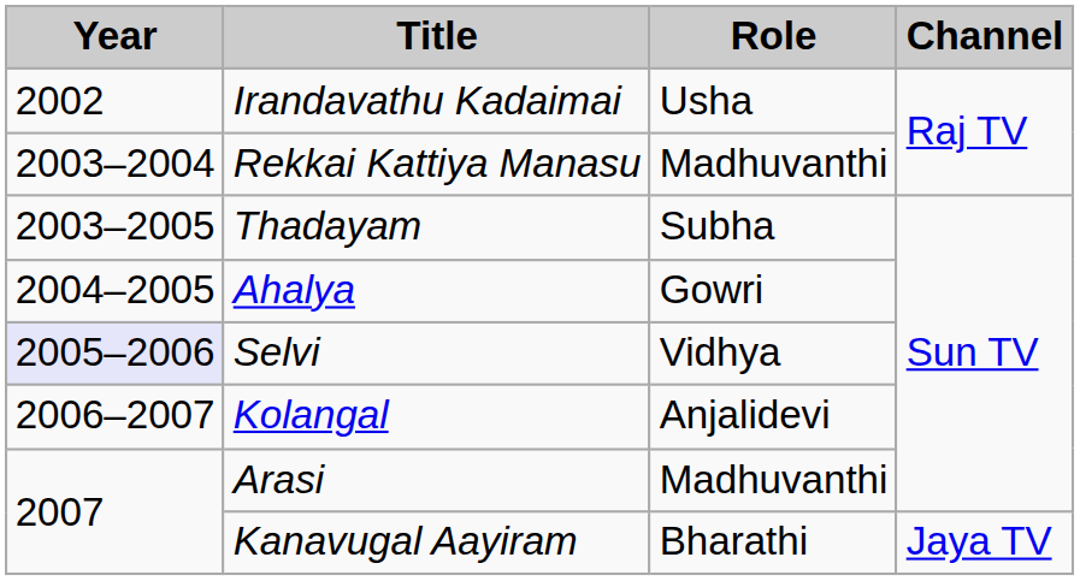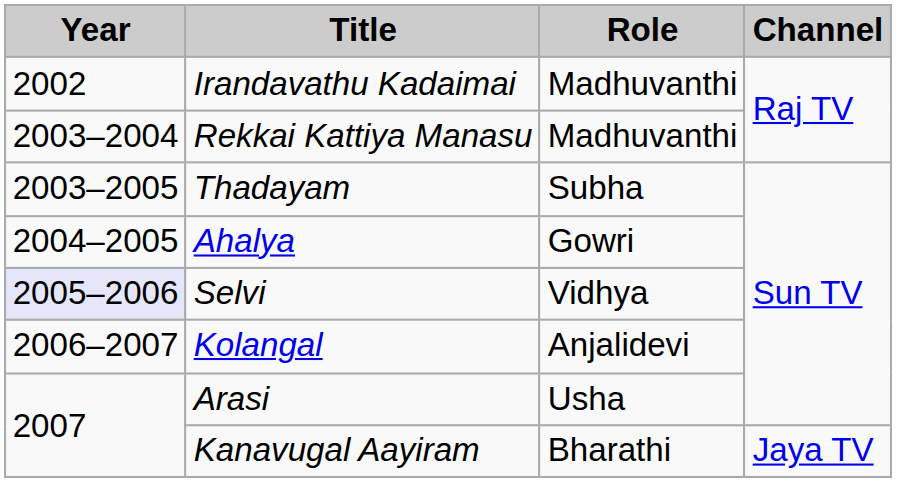Irandavathu Kadaimai | Role: Usha -> Madhuvanthi
Arasi | Role: Madhuvanthi -> Usha
